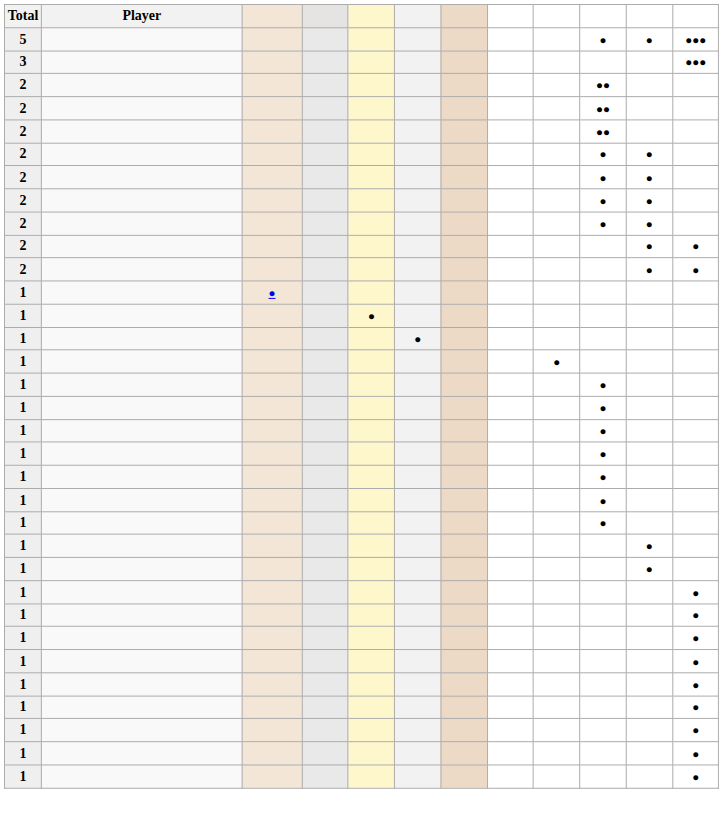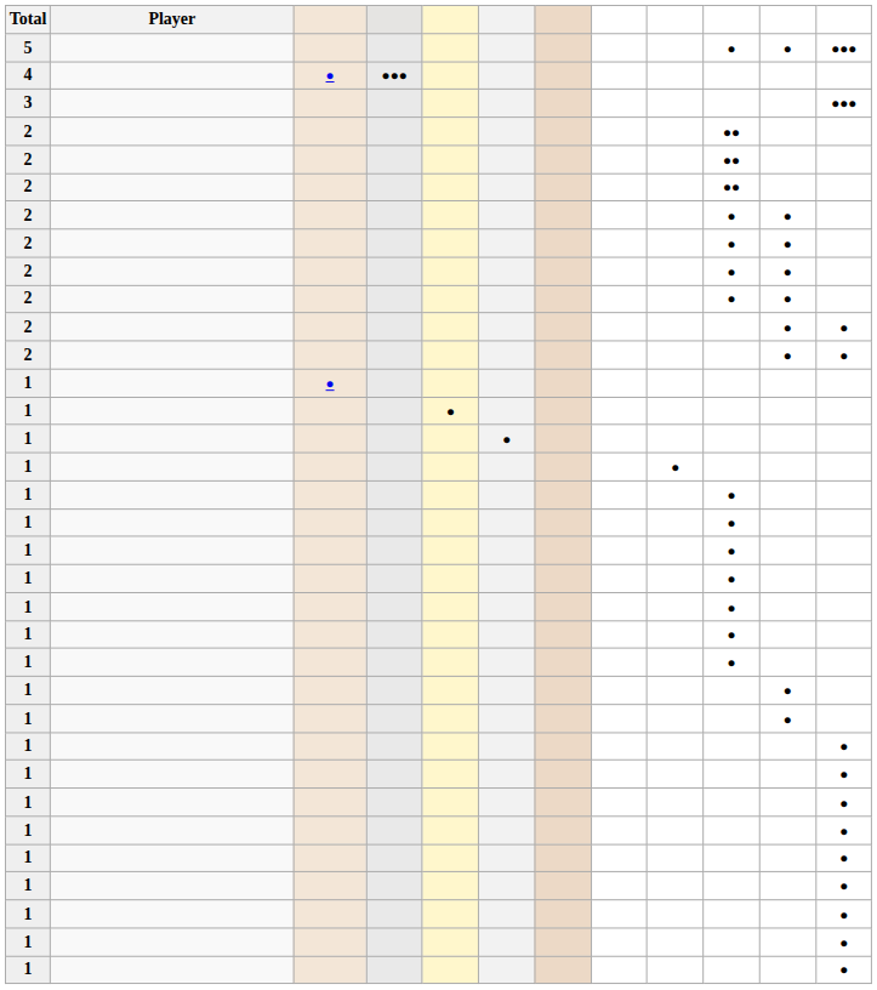+ row: 4 | ● | ●●●
